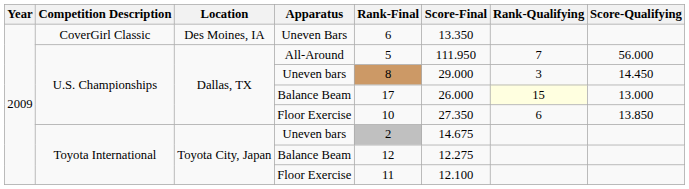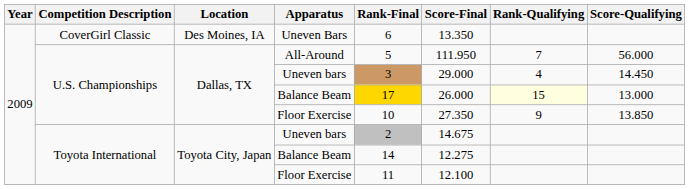U.S. Championships / Uneven bars | Rank-Final: 8 -> 3
U.S. Championships / Uneven bars | Rank-Qualifying: 3 -> 4
U.S. Championships / Balance Beam | Rank-Final: no background -> gold background
U.S. Championships / Floor Exercise | Rank-Qualifying: 6 -> 9
Toyota International / Balance Beam | Rank-Final: 12 -> 14
